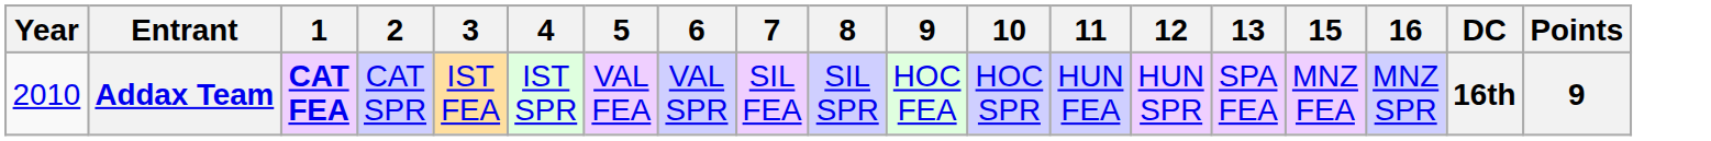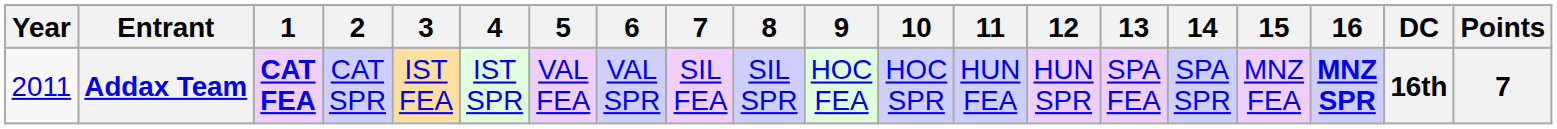+ column: 14 | SPA SPR
Addax Team | Year: 2010 -> 2011
Addax Team | 16: normal -> bold
Addax Team | Points: 9 -> 7
